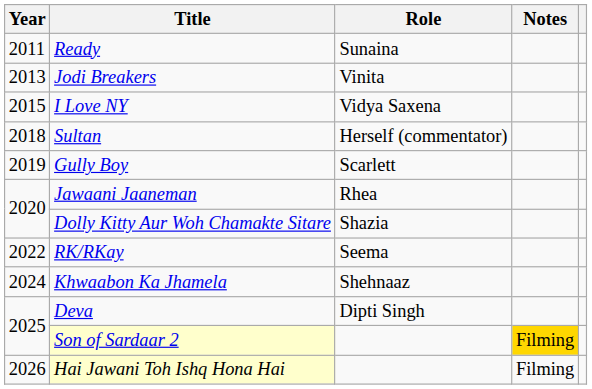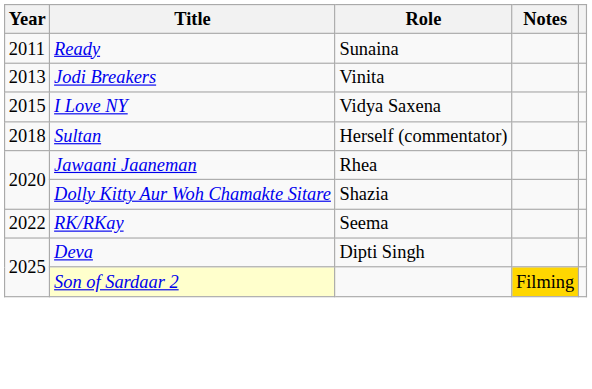- row: 2019 | Gully Boy | Scarlett
- row: 2024 | Khwaabon Ka Jhamela | Shehnaaz
- row: 2026 | Hai Jawani Toh Ishq Hona Hai | Filming
